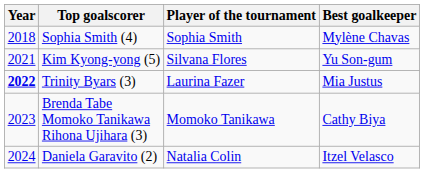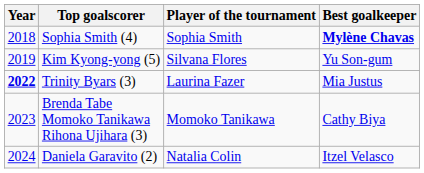Sophia Smith (4) | Best goalkeeper: normal -> bold
Kim Kyong-yong (5) | Year: 2021 -> 2019
